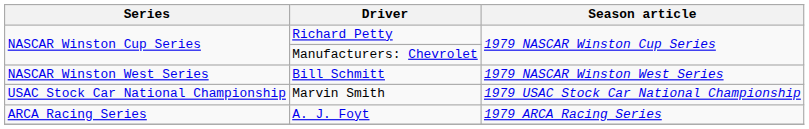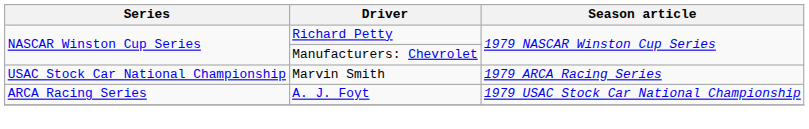- row: NASCAR Winston West Series | Bill Schmitt | 1979 NASCAR Winston West Series
Marvin Smith | Season article: 1979 USAC Stock Car National Championship -> 1979 ARCA Racing Series
A. J. Foyt | Season article: 1979 ARCA Racing Series -> 1979 USAC Stock Car National Championship
